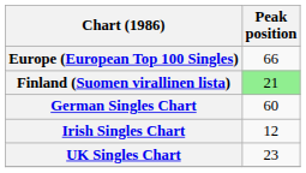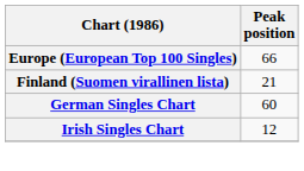Finland (Suomen virallinen lista) | Peak position: lightgreen background -> no background
- row: UK Singles Chart | 23
